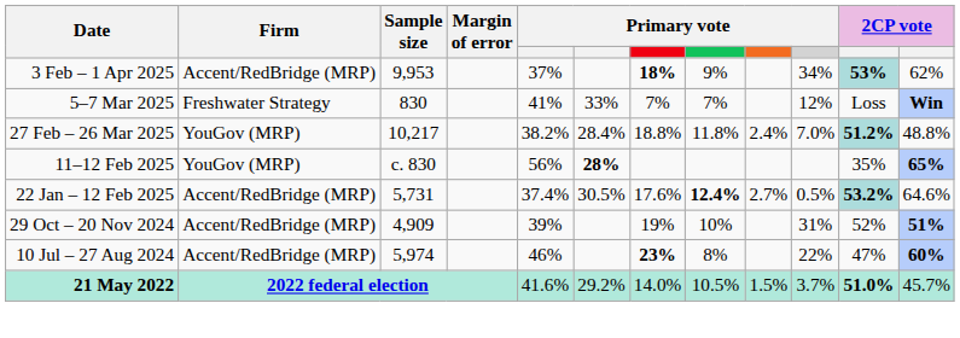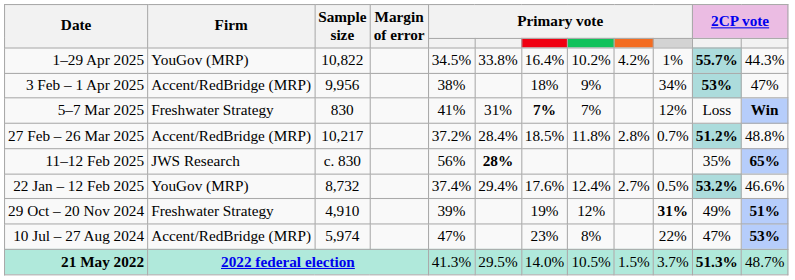+ row: 1–29 Apr 2025 | YouGov (MRP) | 10,822 | 34.5% | 33.8% | 16.4% | 10.2% | 4.2% | 1% | 55.7% | 44.3%
3 Feb – 1 Apr 2025 | Sample size: 9,953 -> 9,956
3 Feb – 1 Apr 2025 | column 5: 37% -> 38%
3 Feb – 1 Apr 2025 | column 7: bold -> normal
3 Feb – 1 Apr 2025 | column 12: 62% -> 47%
5–7 Mar 2025 | column 6: 33% -> 31%
5–7 Mar 2025 | column 7: normal -> bold
27 Feb – 26 Mar 2025 | Firm: YouGov (MRP) -> Accent/RedBridge (MRP)
27 Feb – 26 Mar 2025 | column 5: 38.2% -> 37.2%
27 Feb – 26 Mar 2025 | column 7: 18.8% -> 18.5%
27 Feb – 26 Mar 2025 | column 9: 2.4% -> 2.8%
27 Feb – 26 Mar 2025 | column 10: 7.0% -> 0.7%
11–12 Feb 2025 | Firm: YouGov (MRP) -> JWS Research
22 Jan – 12 Feb 2025 | Firm: Accent/RedBridge (MRP) -> YouGov (MRP)
22 Jan – 12 Feb 2025 | Sample size: 5,731 -> 8,732
22 Jan – 12 Feb 2025 | column 6: 30.5% -> 29.4%
22 Jan – 12 Feb 2025 | column 8: bold -> normal
22 Jan – 12 Feb 2025 | column 12: 64.6% -> 46.6%
29 Oct – 20 Nov 2024 | Firm: Accent/RedBridge (MRP) -> Freshwater Strategy
29 Oct – 20 Nov 2024 | Sample size: 4,909 -> 4,910
29 Oct – 20 Nov 2024 | column 8: 10% -> 12%
29 Oct – 20 Nov 2024 | column 10: normal -> bold
29 Oct – 20 Nov 2024 | column 11: 52% -> 49%
10 Jul – 27 Aug 2024 | column 5: 46% -> 47%
10 Jul – 27 Aug 2024 | column 7: bold -> normal
10 Jul – 27 Aug 2024 | column 12: 60% -> 53%
21 May 2022 | column 5: 41.6% -> 41.3%
21 May 2022 | column 6: 29.2% -> 29.5%
21 May 2022 | column 11: 51.0% -> 51.3%
21 May 2022 | column 12: 45.7% -> 48.7%
